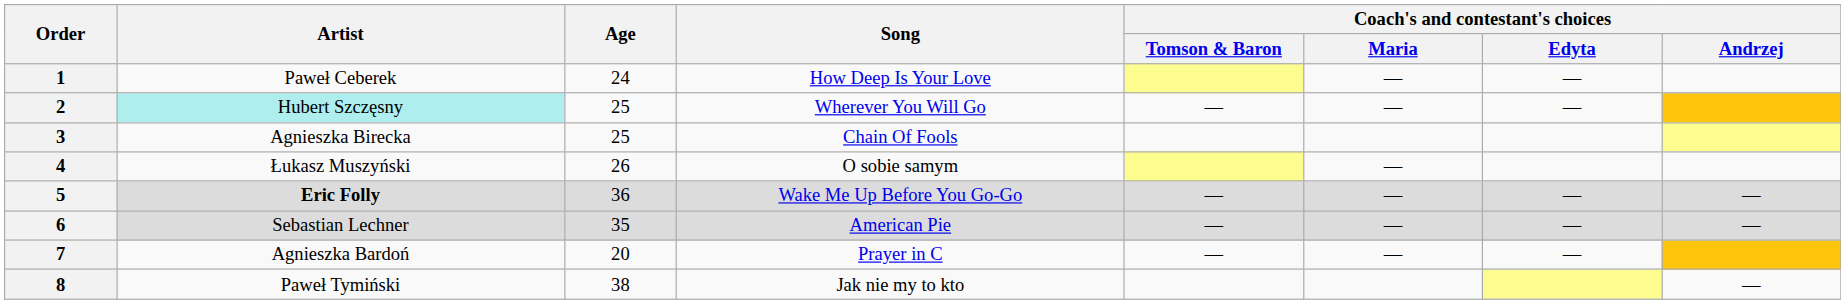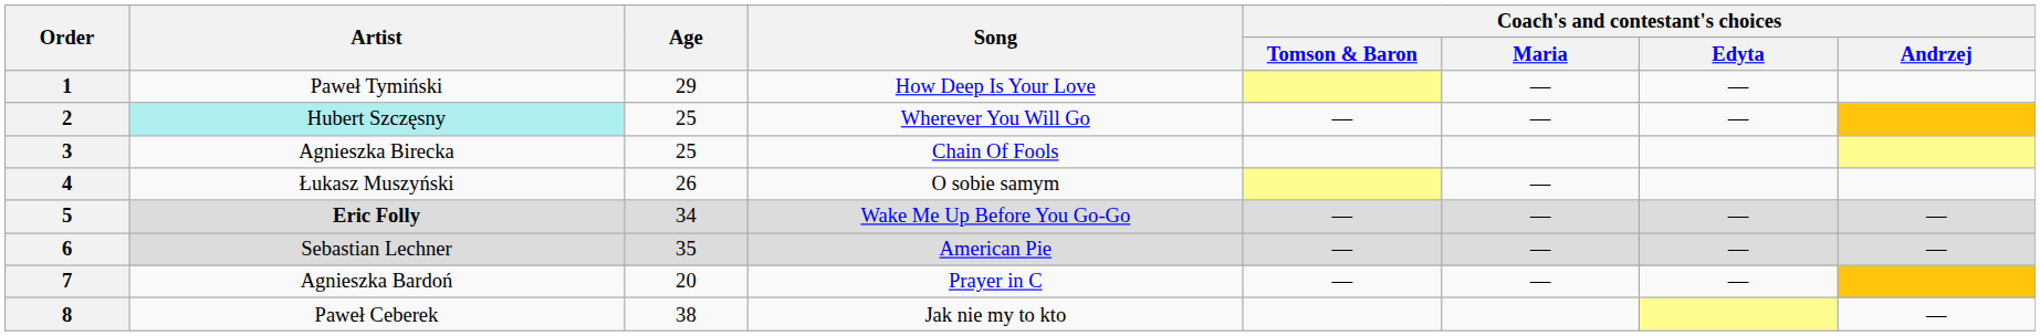1 | Artist: Paweł Ceberek -> Paweł Tymiński
1 | Age: 24 -> 29
5 | Age: 36 -> 34
8 | Artist: Paweł Tymiński -> Paweł Ceberek
